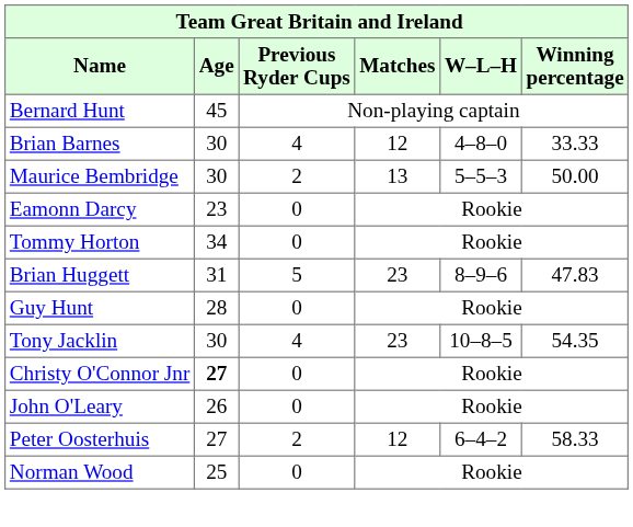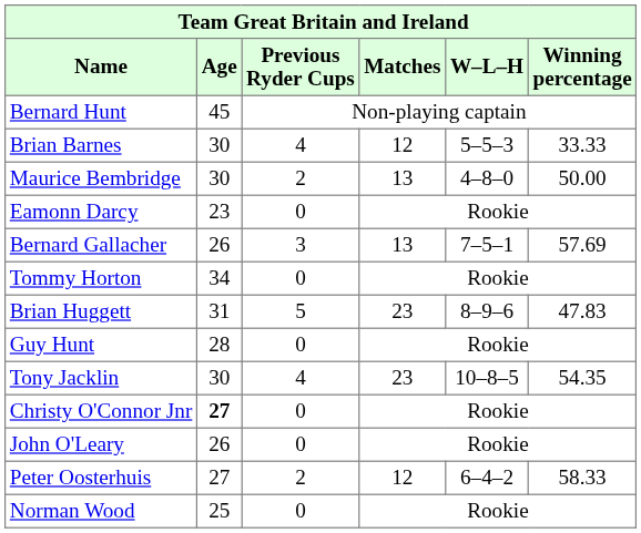Brian Barnes | W–L–H: 4–8–0 -> 5–5–3
Maurice Bembridge | W–L–H: 5–5–3 -> 4–8–0
+ row: Bernard Gallacher | 26 | 3 | 13 | 7–5–1 | 57.69
